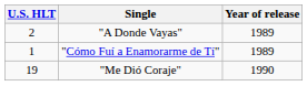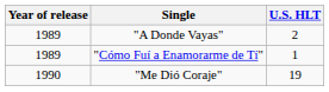columns swapped: Year of release <-> U.S. HLT
